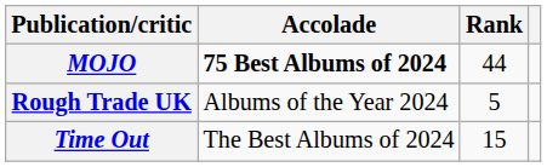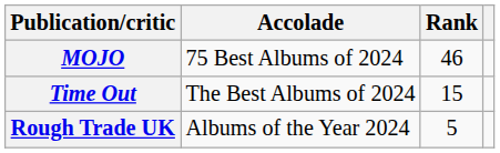MOJO | Accolade: bold -> normal
MOJO | Rank: 44 -> 46
rows swapped: Time Out <-> Rough Trade UK
